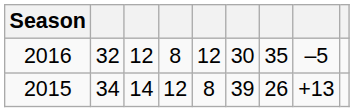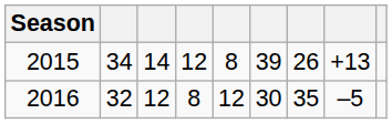rows swapped: 2016 <-> 2015
